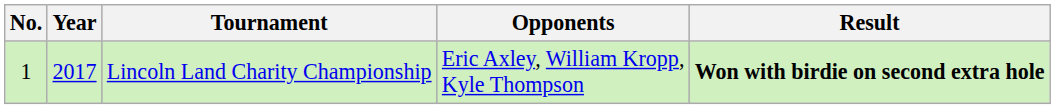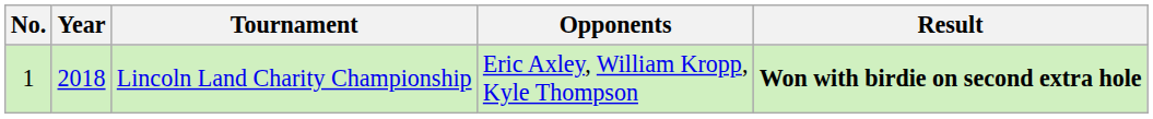Lincoln Land Charity Championship | Year: 2017 -> 2018
